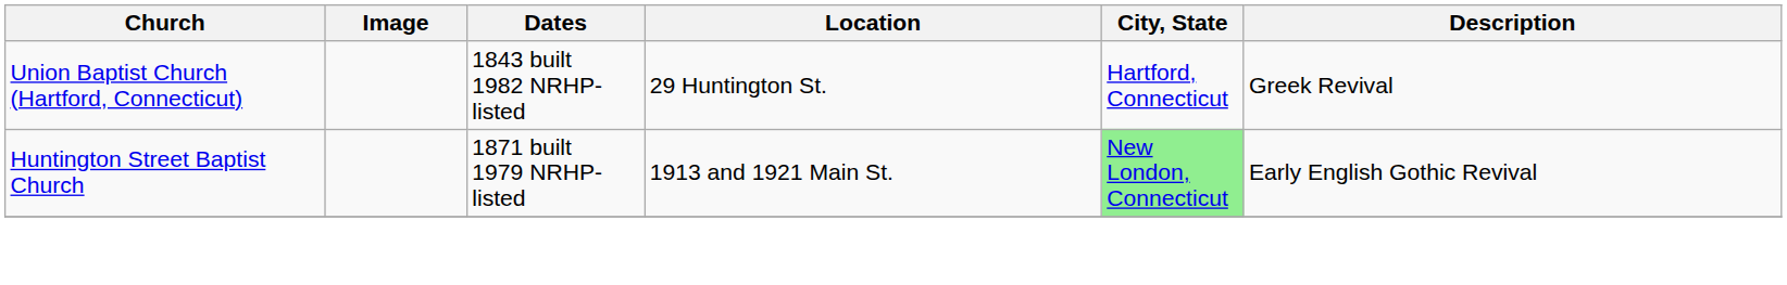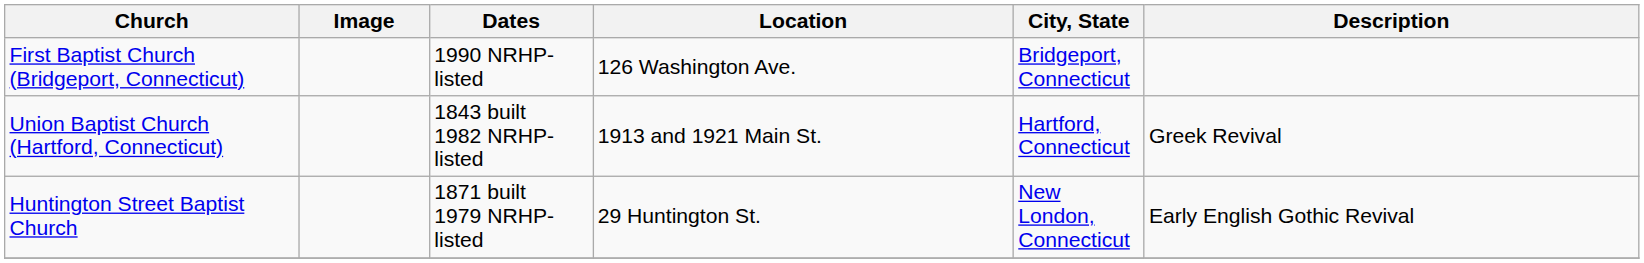+ row: First Baptist Church (Bridgeport, Connecticut) | 1990 NRHP-listed | 126 Washington Ave. | Bridgeport, Connecticut
Union Baptist Church (Hartford, Connecticut) | Location: 29 Huntington St. -> 1913 and 1921 Main St.
Huntington Street Baptist Church | Location: 1913 and 1921 Main St. -> 29 Huntington St.
Huntington Street Baptist Church | City, State: lightgreen background -> no background
